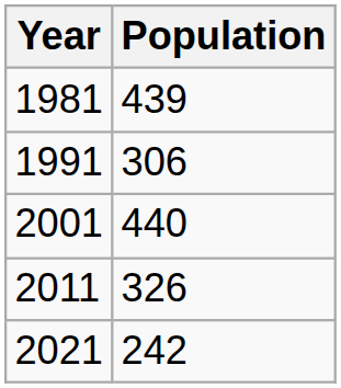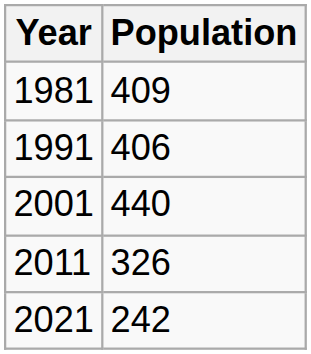1981 | Population: 439 -> 409
1991 | Population: 306 -> 406
